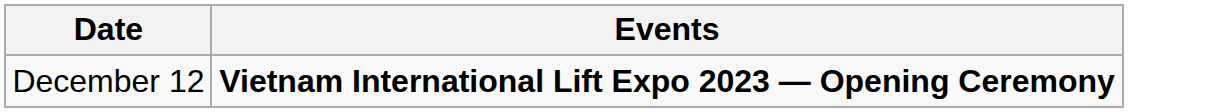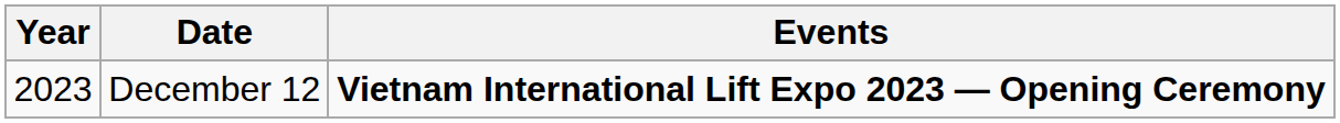+ column: Year | 2023
